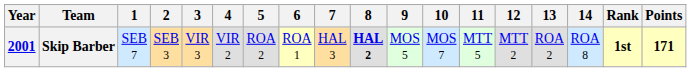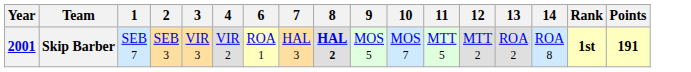- column: 5 | ROA 2
Skip Barber | Points: 171 -> 191
